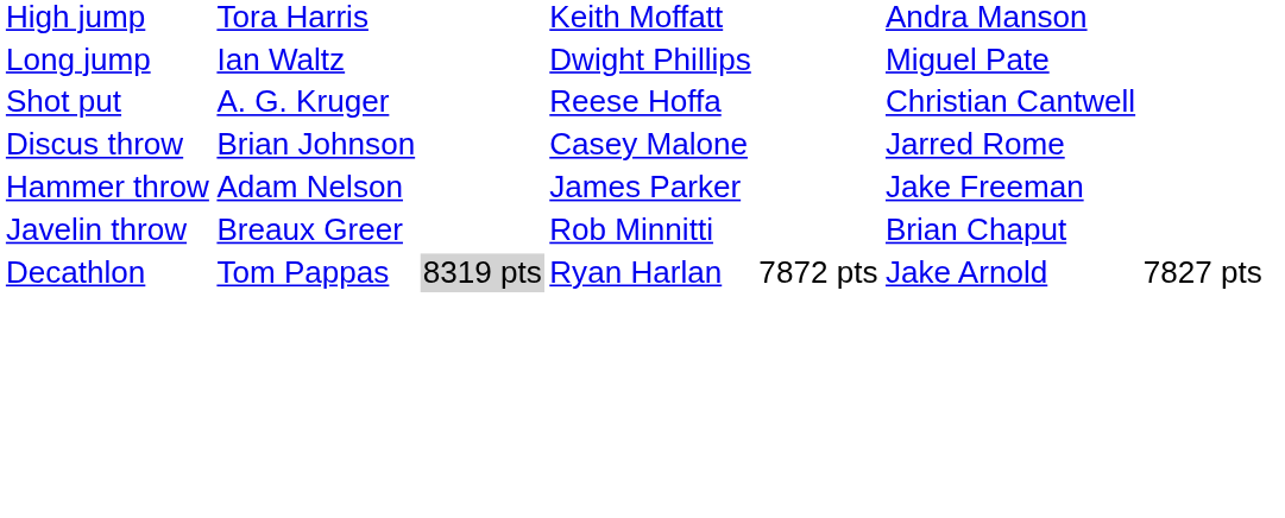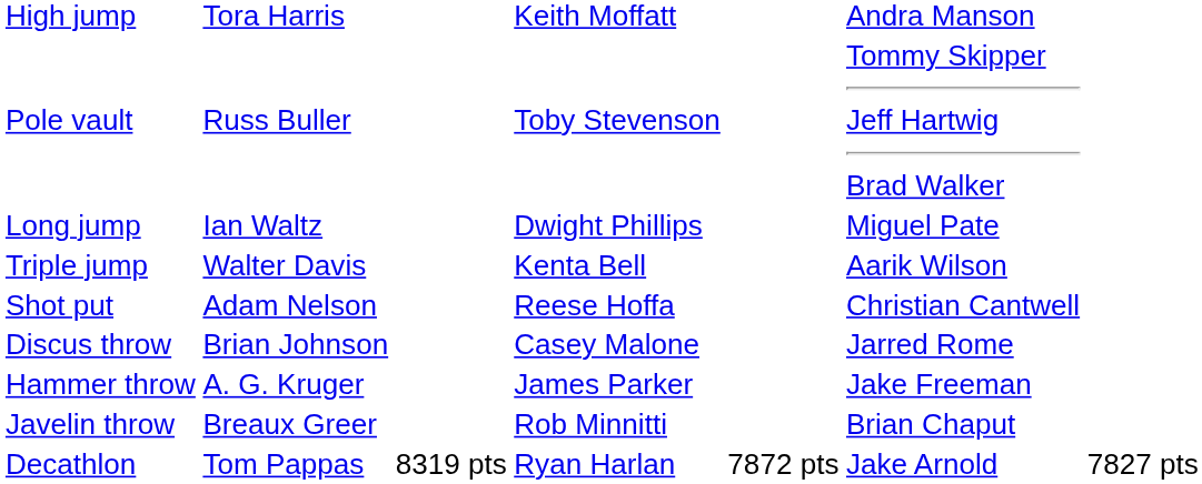+ row: Pole vault | Russ Buller | Toby Stevenson | Tommy Skipper Jeff Hartwig Brad Walker
+ row: Triple jump | Walter Davis | Kenta Bell | Aarik Wilson
Shot put | column 2: A. G. Kruger -> Adam Nelson
Hammer throw | column 2: Adam Nelson -> A. G. Kruger
Decathlon | column 3: lightgrey background -> no background
